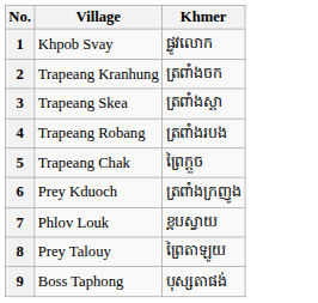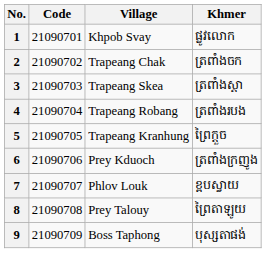+ column: Code | 21090701 | 21090702 | 21090703 | 21090704 | 21090705 | 21090706 | 21090707 | 21090708 | 21090709
2 | Village: Trapeang Kranhung -> Trapeang Chak
5 | Village: Trapeang Chak -> Trapeang Kranhung
